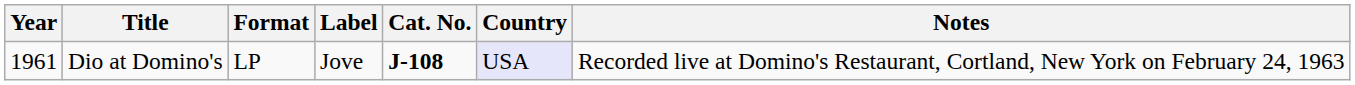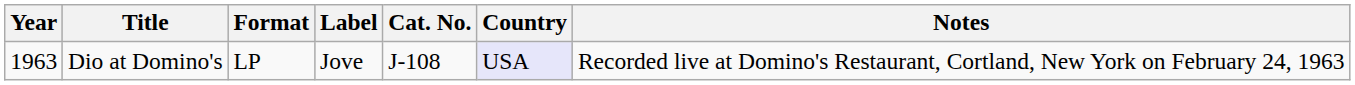Dio at Domino's | Year: 1961 -> 1963
Dio at Domino's | Cat. No.: bold -> normal
